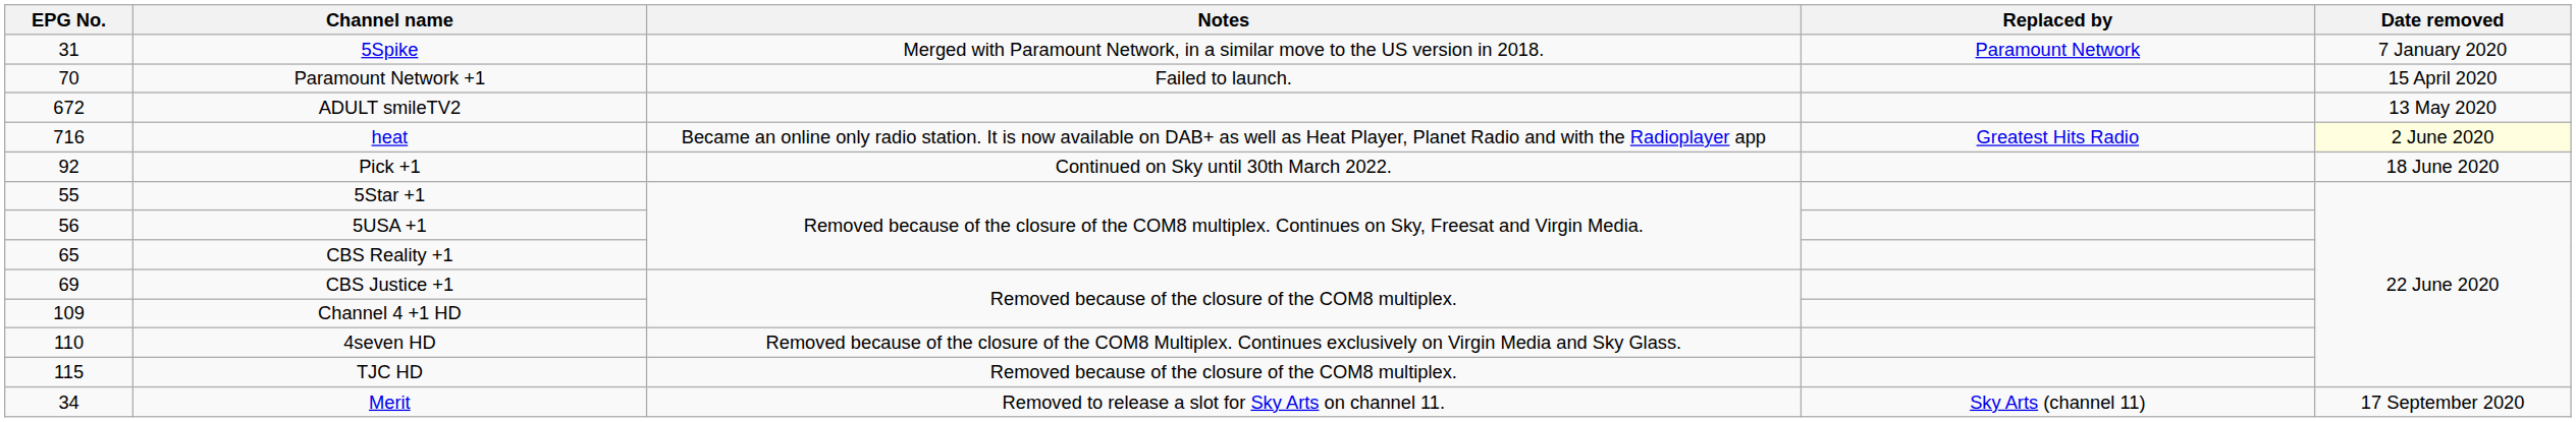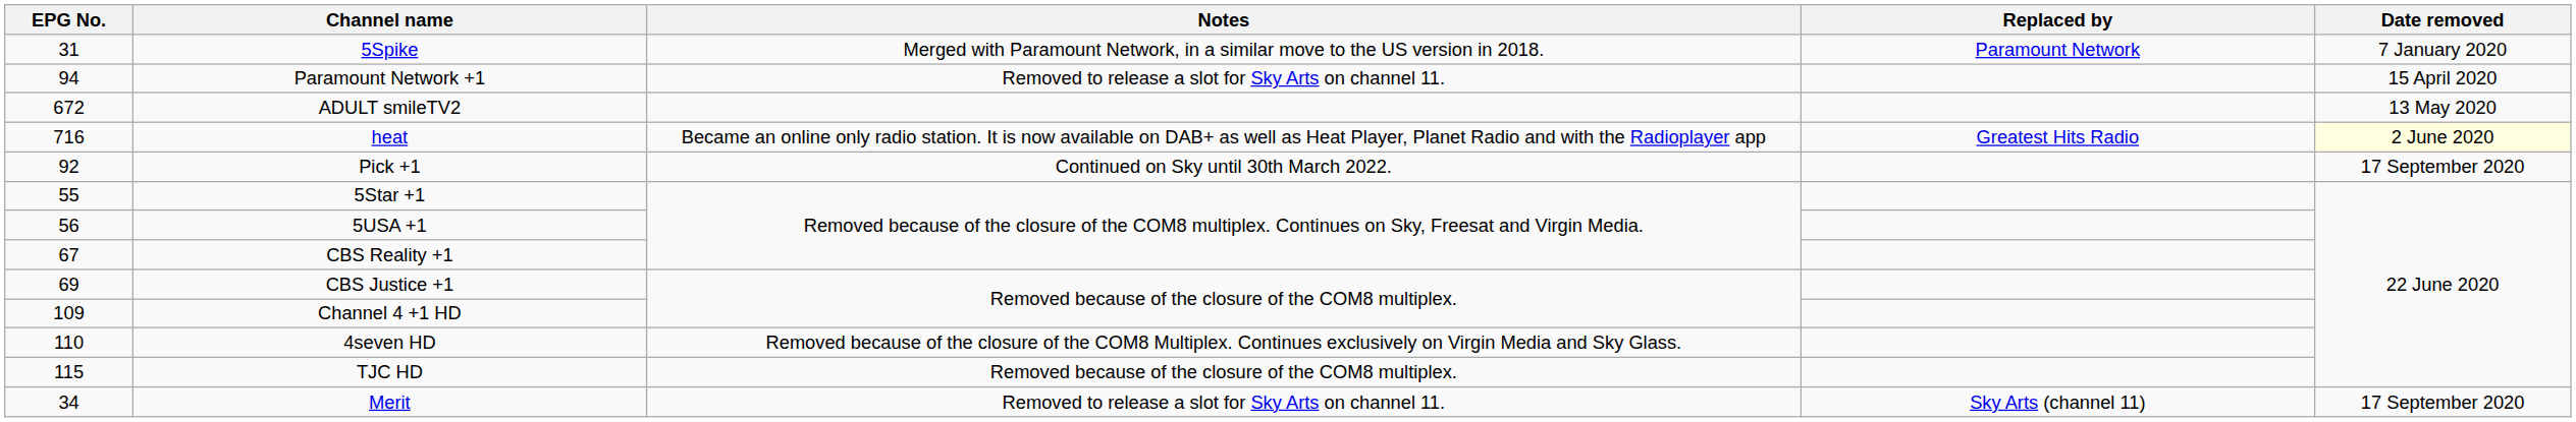Paramount Network +1 | EPG No.: 70 -> 94
Paramount Network +1 | Notes: Failed to launch. -> Removed to release a slot for Sky Arts on channel 11.
Pick +1 | Date removed: 18 June 2020 -> 17 September 2020
CBS Reality +1 | EPG No.: 65 -> 67
